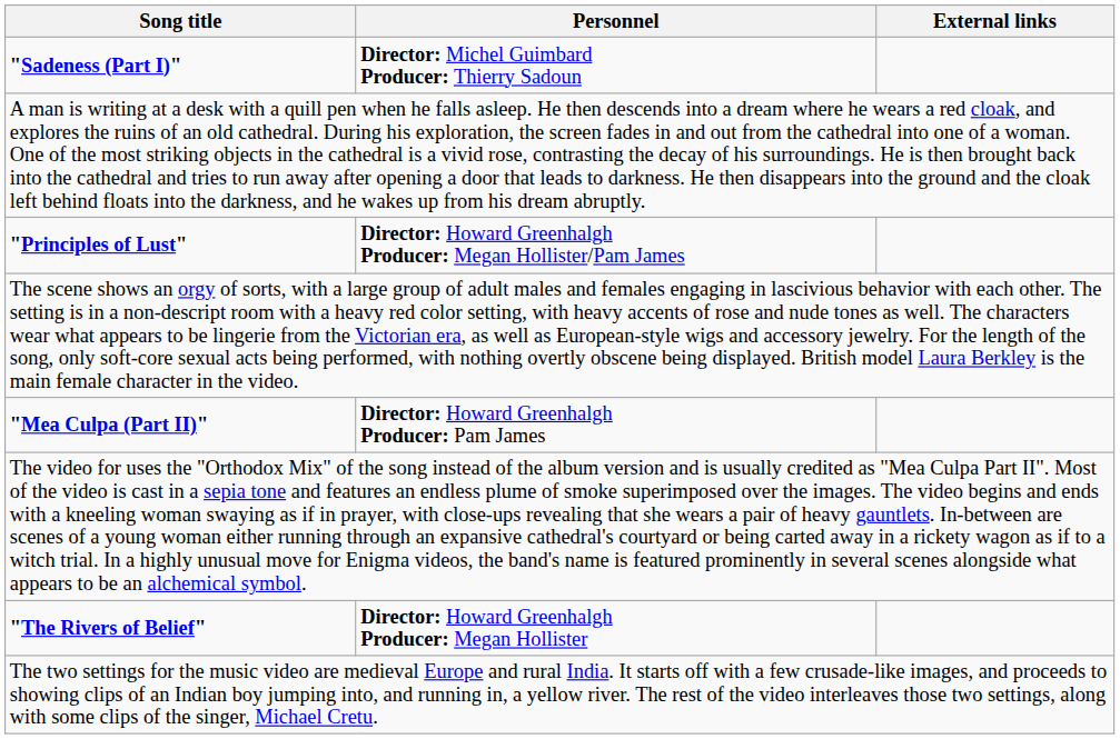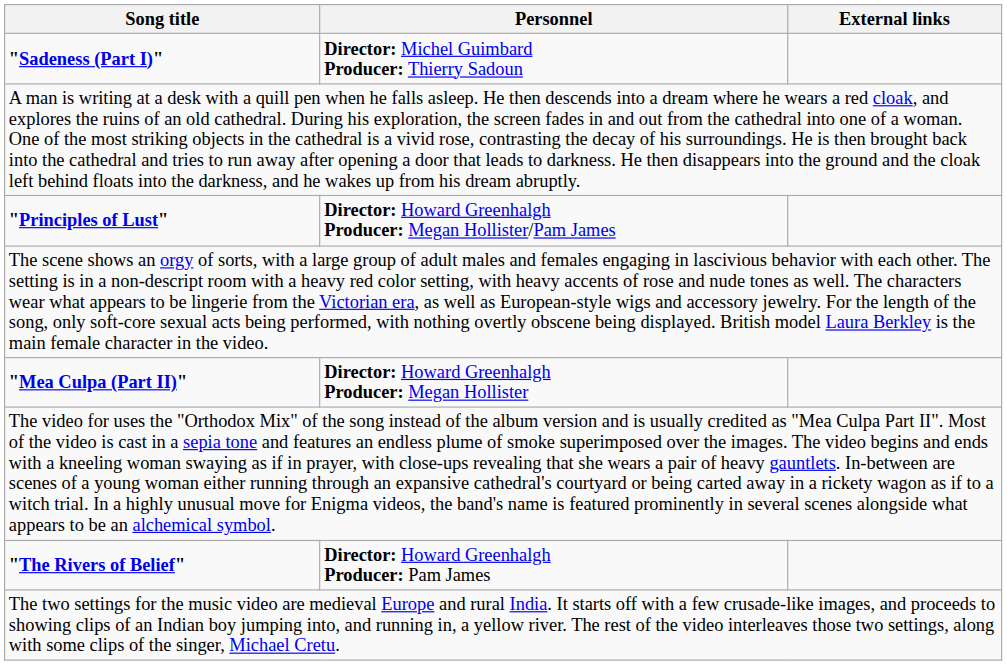"Mea Culpa (Part II)" | Personnel: Director: Howard Greenhalgh Producer: Pam James -> Director: Howard Greenhalgh Producer: Megan Hollister
"The Rivers of Belief" | Personnel: Director: Howard Greenhalgh Producer: Megan Hollister -> Director: Howard Greenhalgh Producer: Pam James
